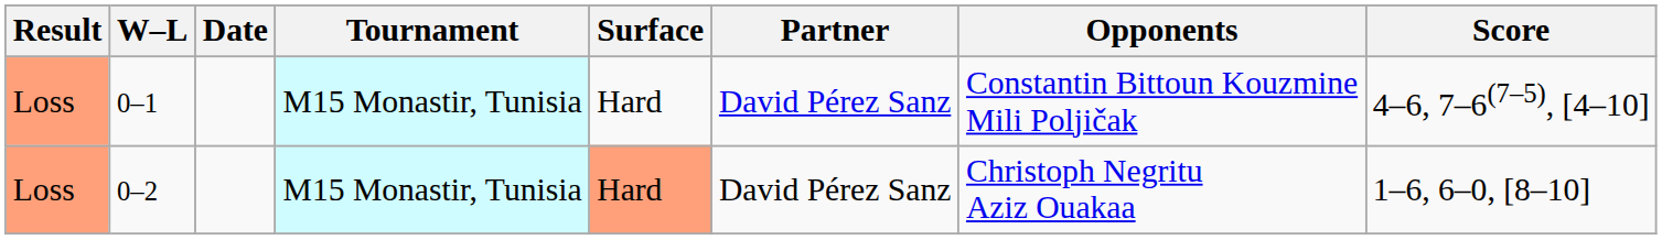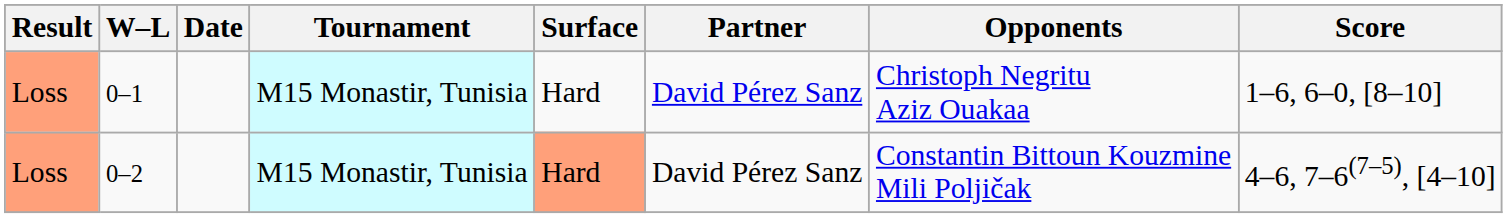0–1 | Opponents: Constantin Bittoun Kouzmine Mili Poljičak -> Christoph Negritu Aziz Ouakaa
0–1 | Score: 4–6, 7–6(7–5), [4–10] -> 1–6, 6–0, [8–10]
0–2 | Opponents: Christoph Negritu Aziz Ouakaa -> Constantin Bittoun Kouzmine Mili Poljičak
0–2 | Score: 1–6, 6–0, [8–10] -> 4–6, 7–6(7–5), [4–10]
